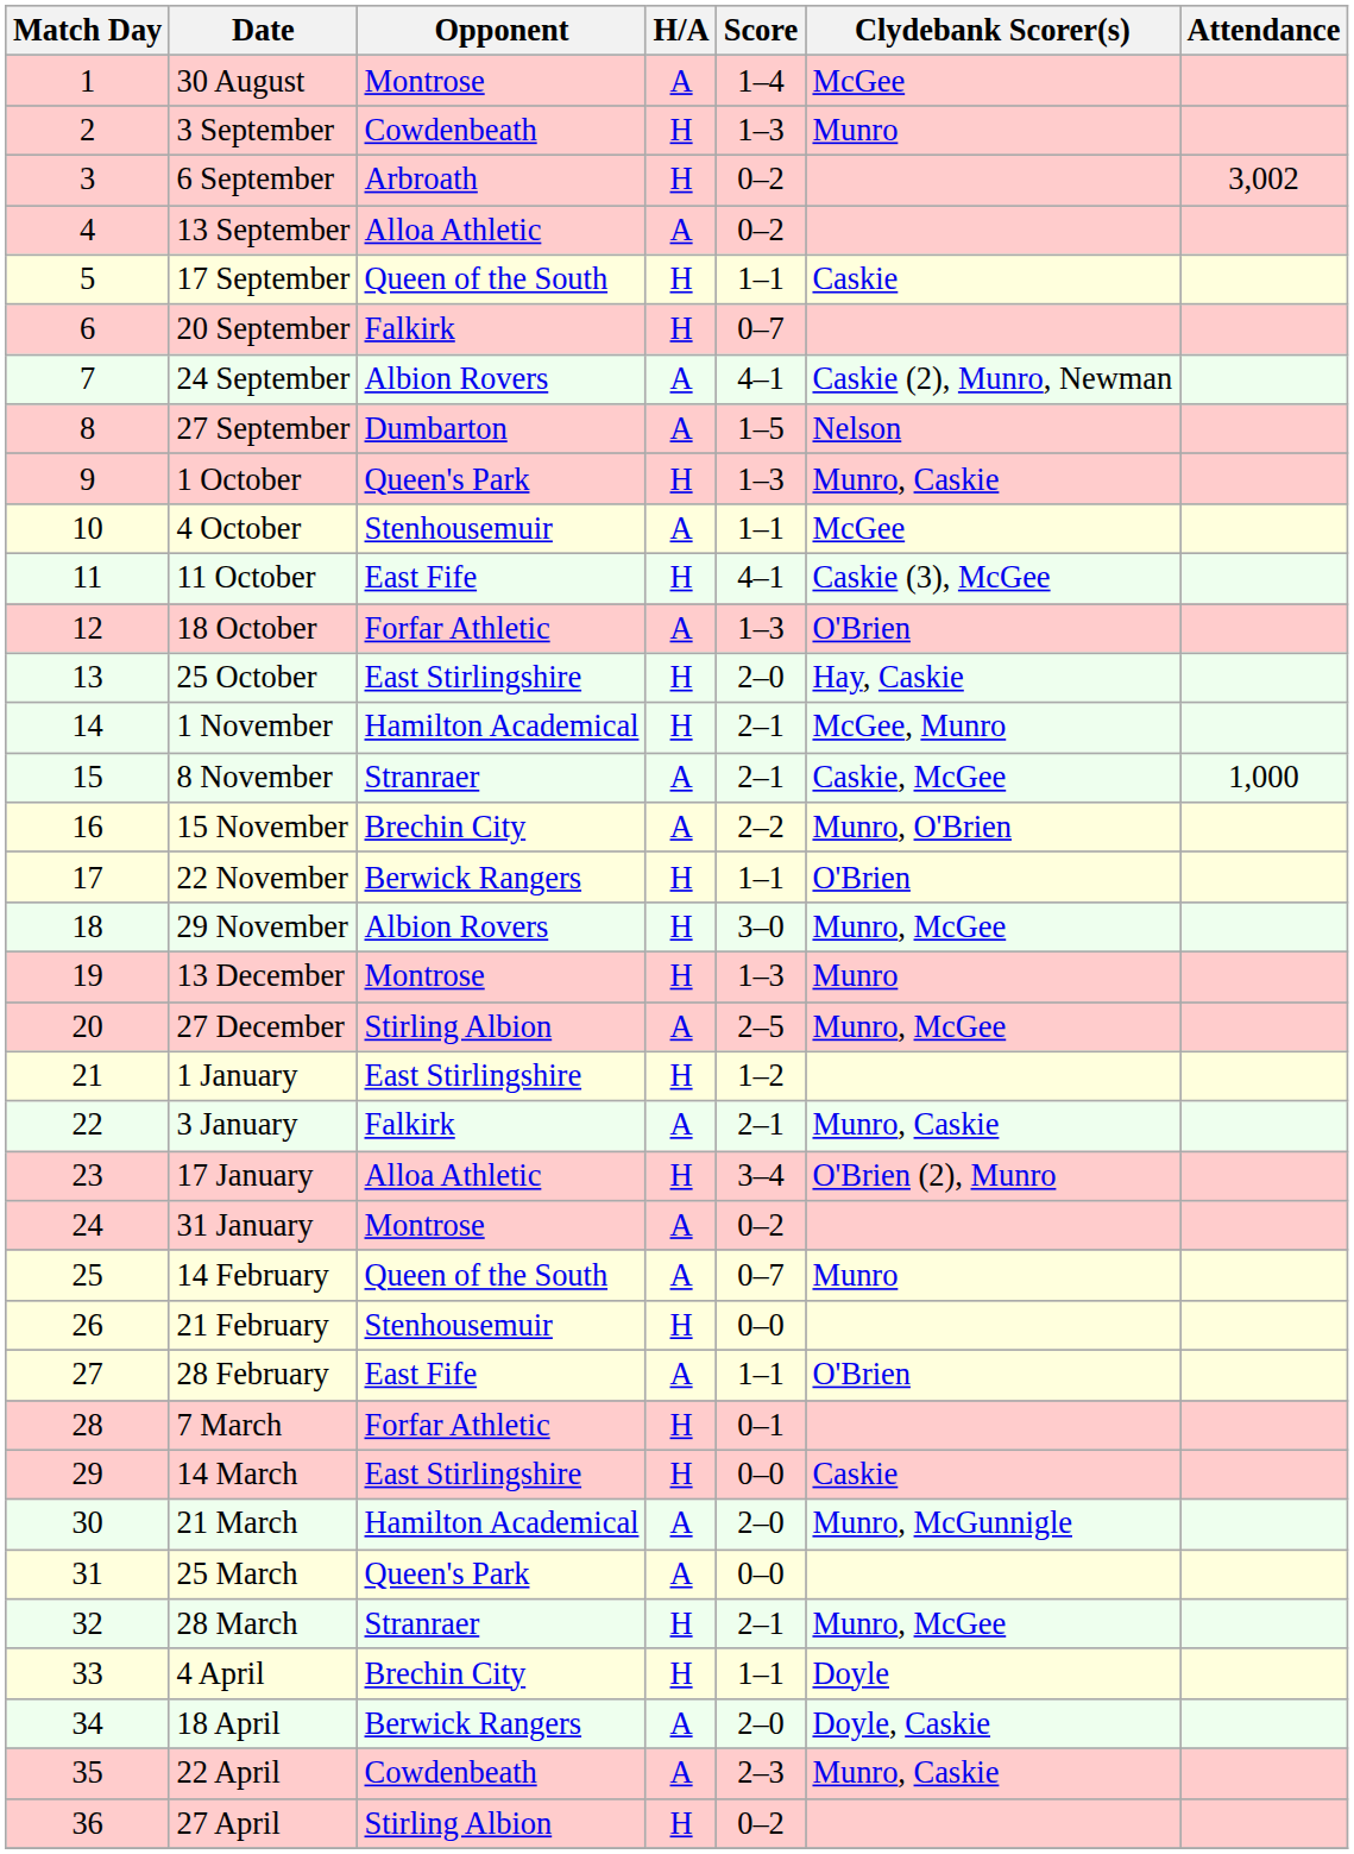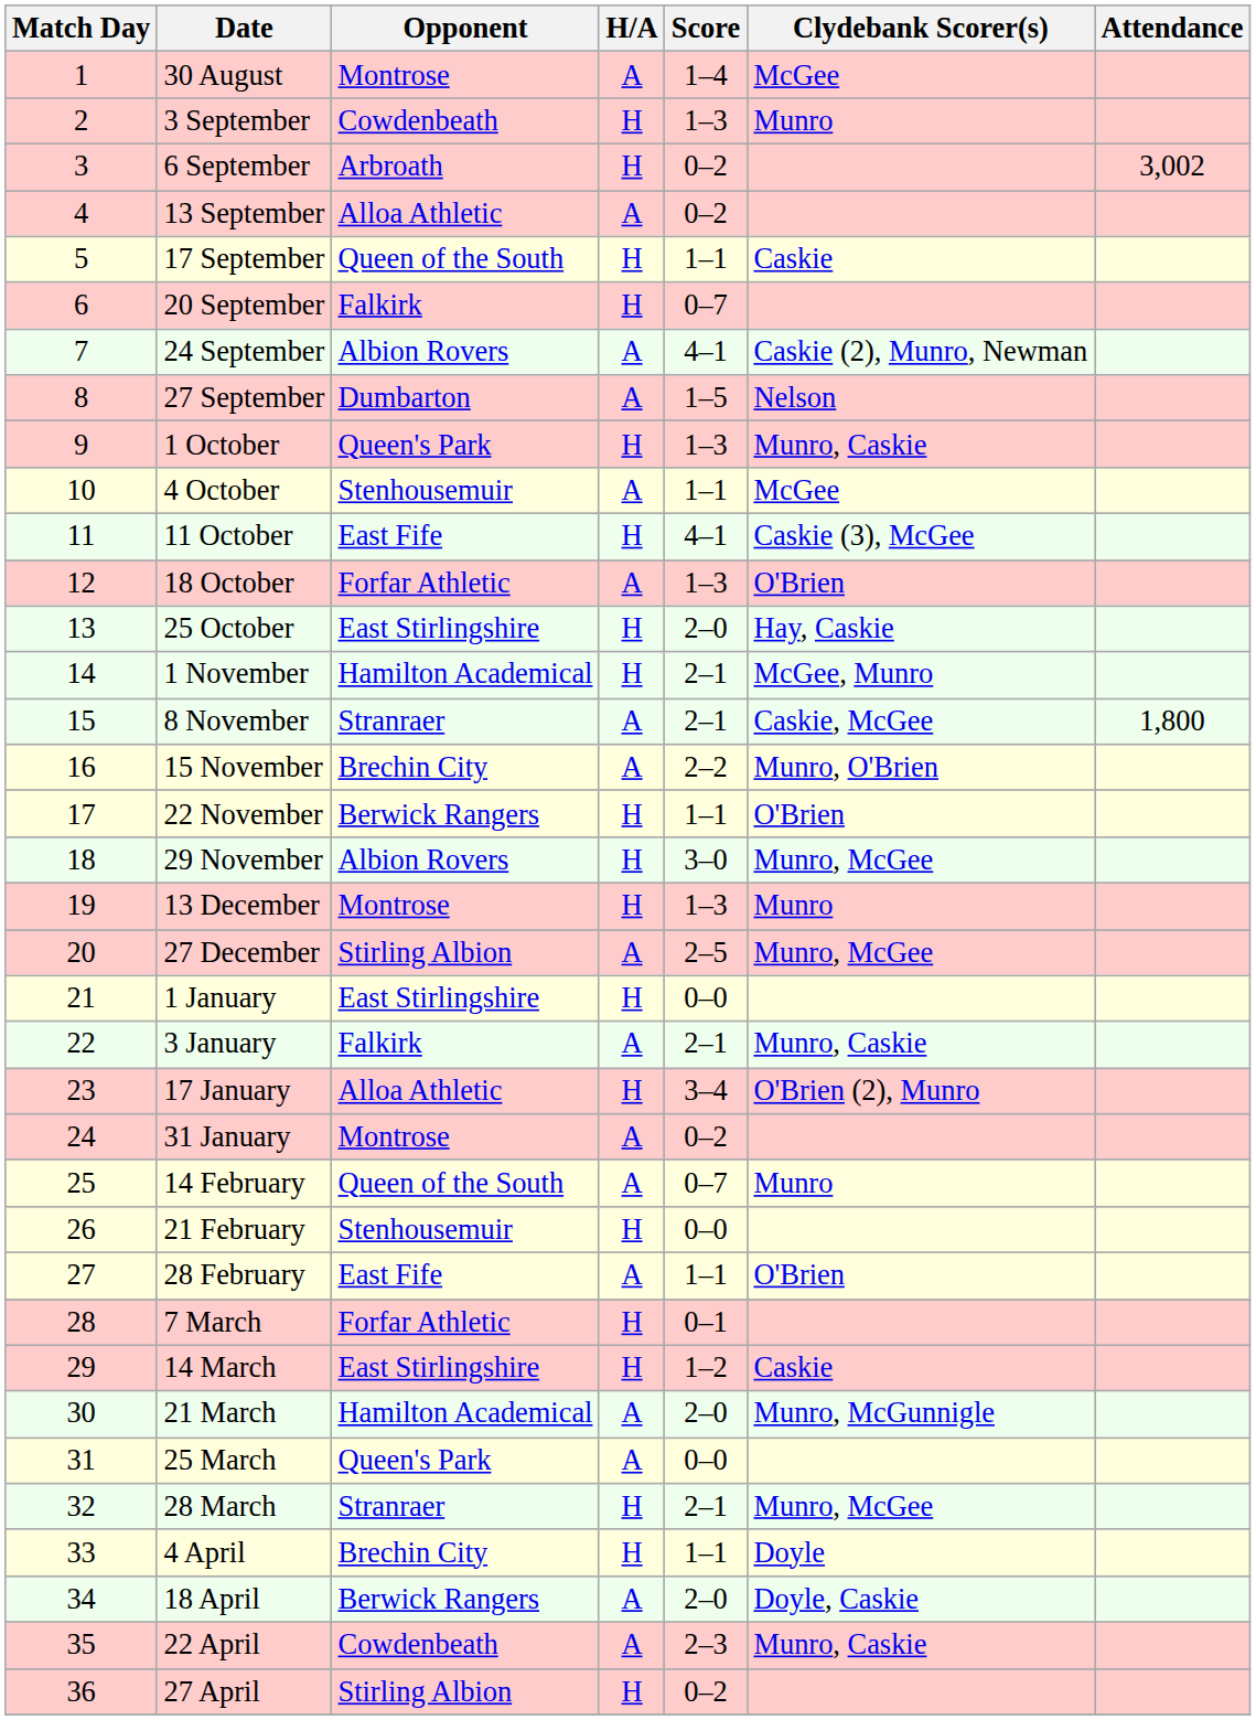8 November | Attendance: 1,000 -> 1,800
1 January | Score: 1–2 -> 0–0
14 March | Score: 0–0 -> 1–2
